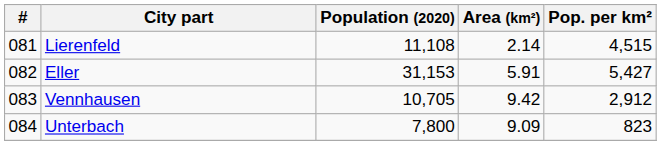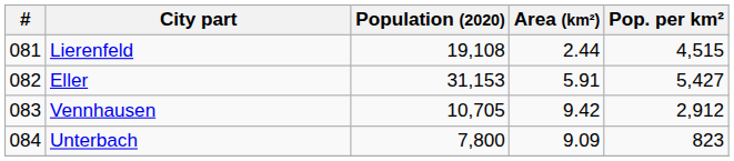Lierenfeld | Population (2020): 11,108 -> 19,108
Lierenfeld | Area (km²): 2.14 -> 2.44
